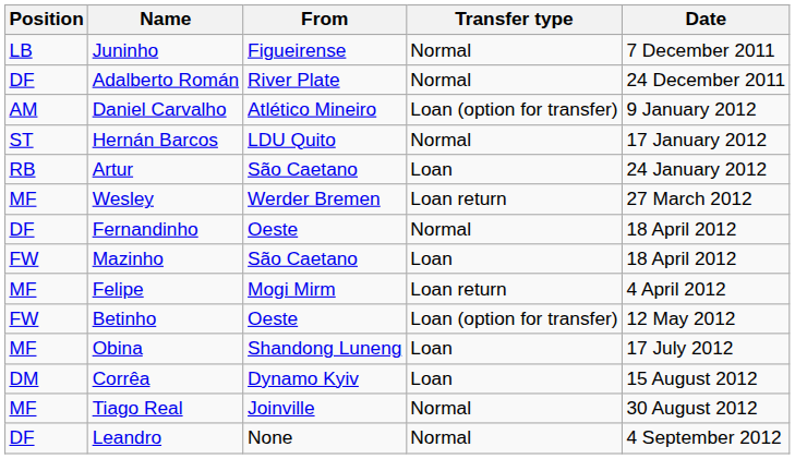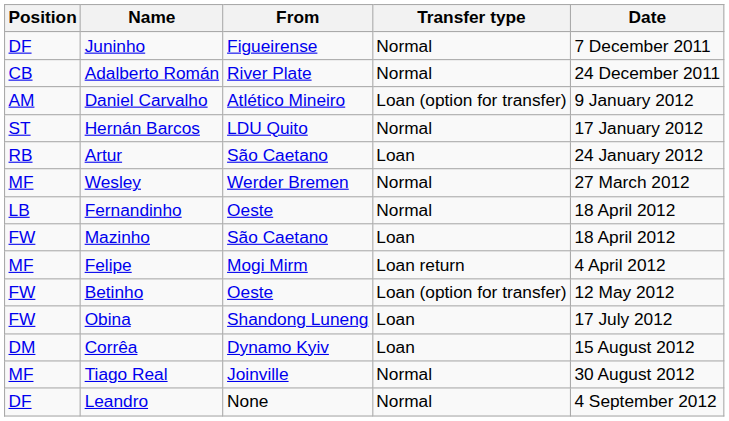Juninho | Position: LB -> DF
Adalberto Román | Position: DF -> CB
Wesley | Transfer type: Loan return -> Normal
Fernandinho | Position: DF -> LB
Obina | Position: MF -> FW
